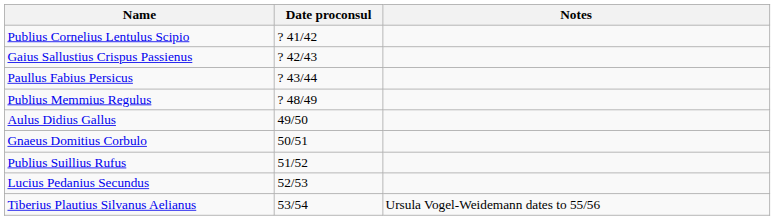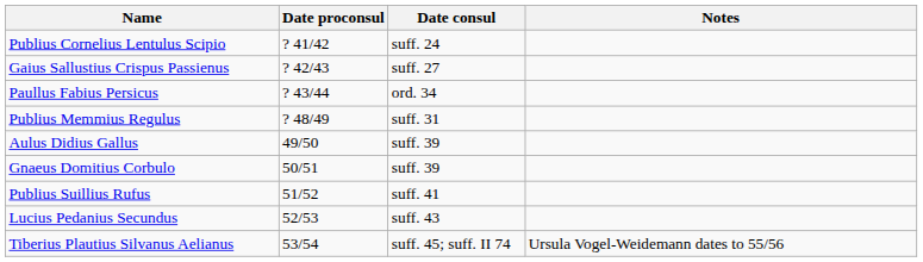+ column: Date consul | suff. 24 | suff. 27 | ord. 34 | suff. 31 | suff. 39 | suff. 39 | suff. 41 | suff. 43 | suff. 45; suff. II 74
